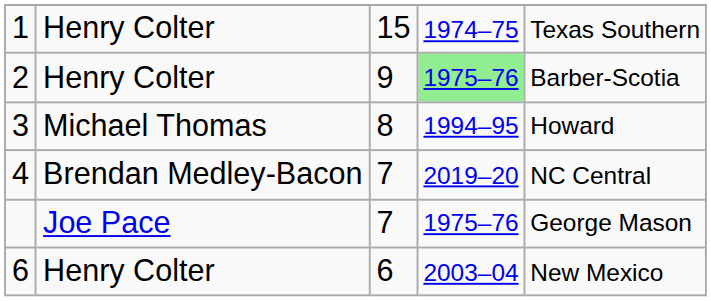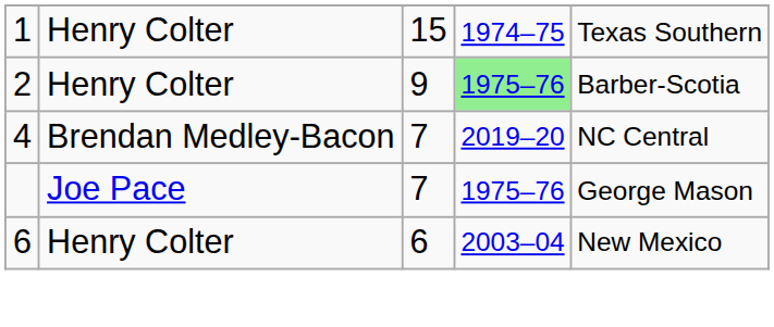- row: 3 | Michael Thomas | 8 | 1994–95 | Howard
